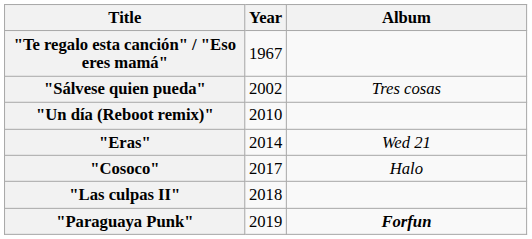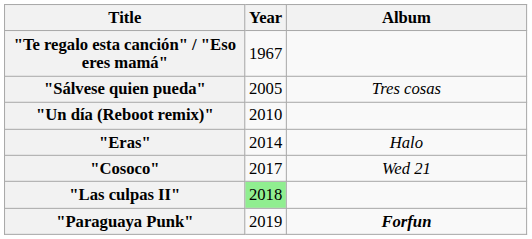"Sálvese quien pueda" | Year: 2002 -> 2005
"Eras" | Album: Wed 21 -> Halo
"Cosoco" | Album: Halo -> Wed 21
"Las culpas II" | Year: no background -> lightgreen background
